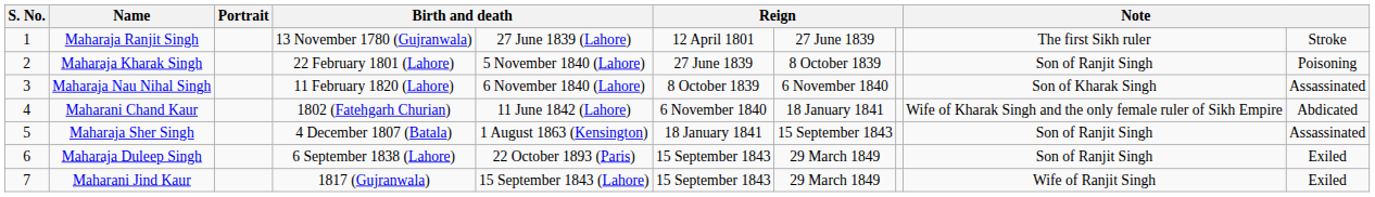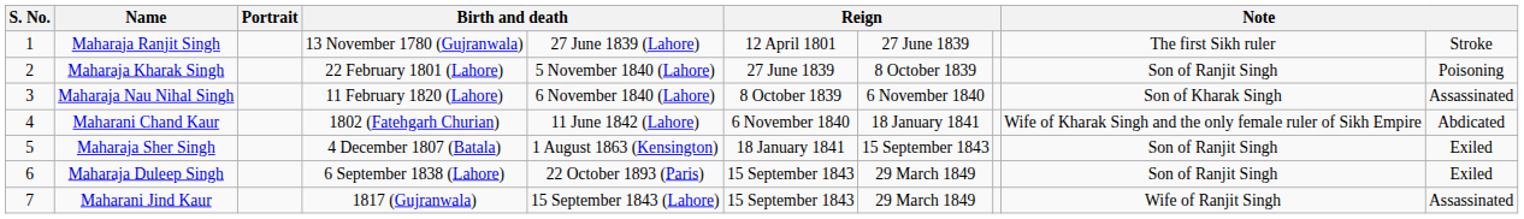Maharaja Sher Singh | column 10: Assassinated -> Exiled
Maharani Jind Kaur | column 10: Exiled -> Assassinated
